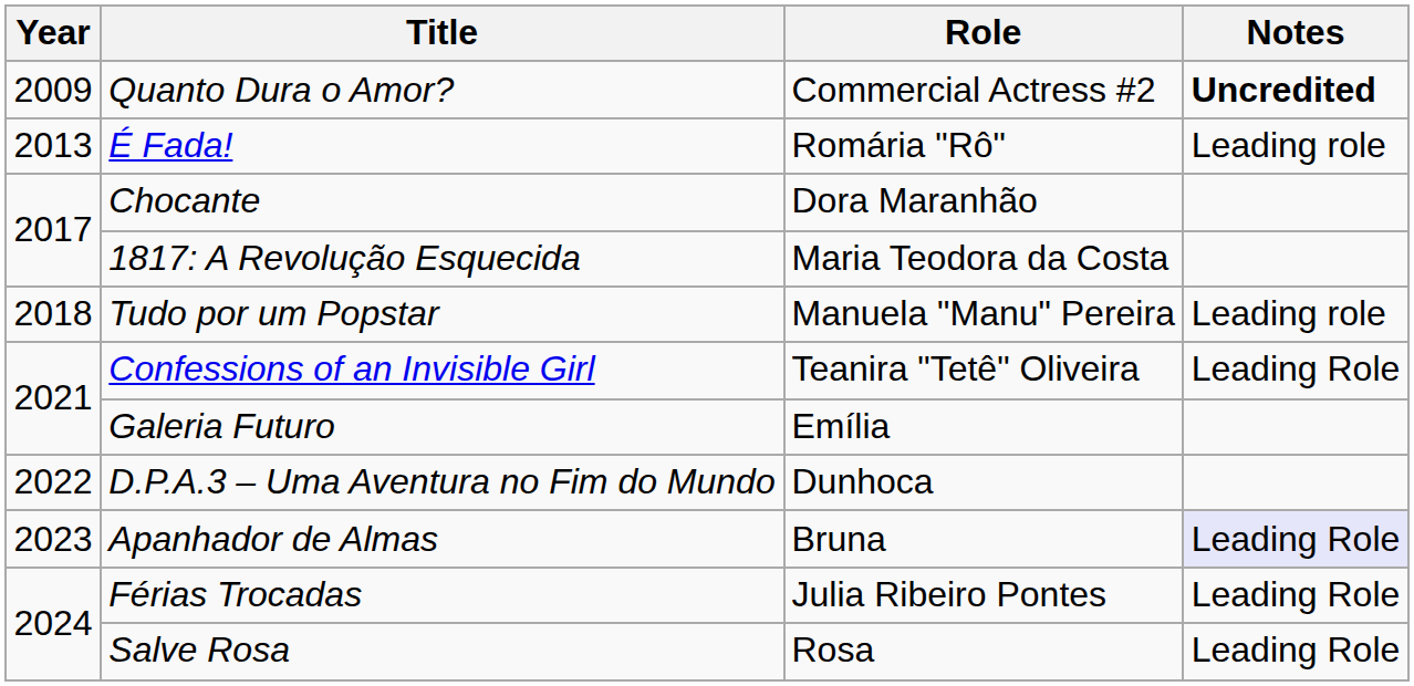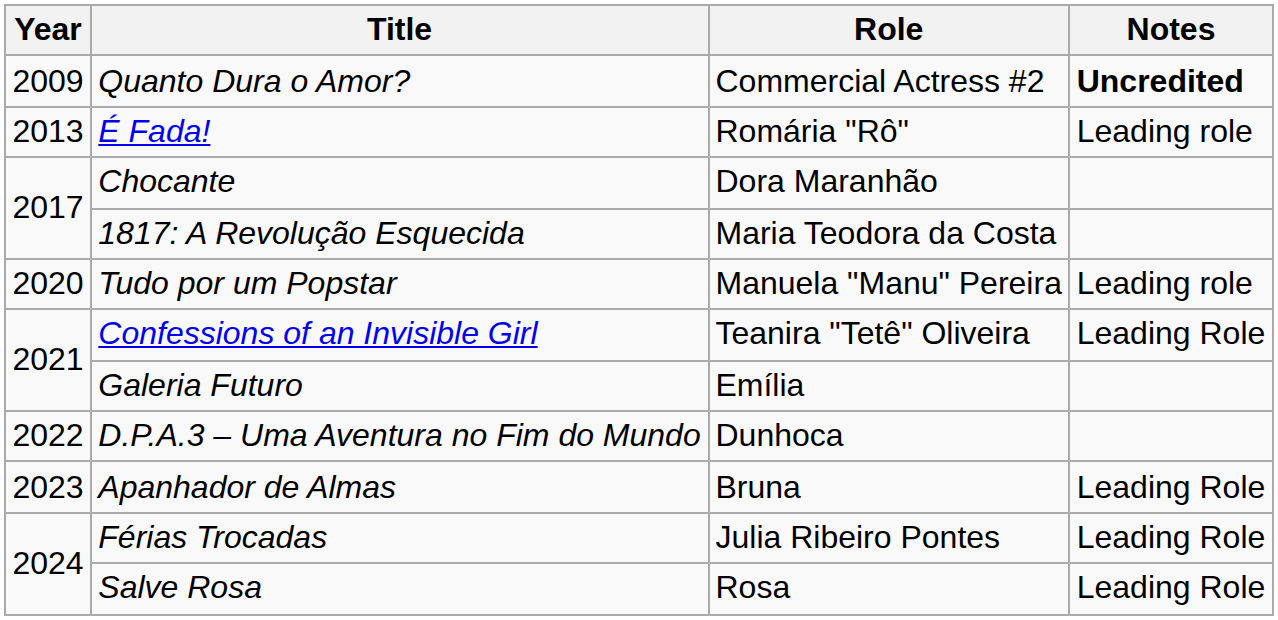Tudo por um Popstar | Year: 2018 -> 2020
Apanhador de Almas | Notes: lavender background -> no background
